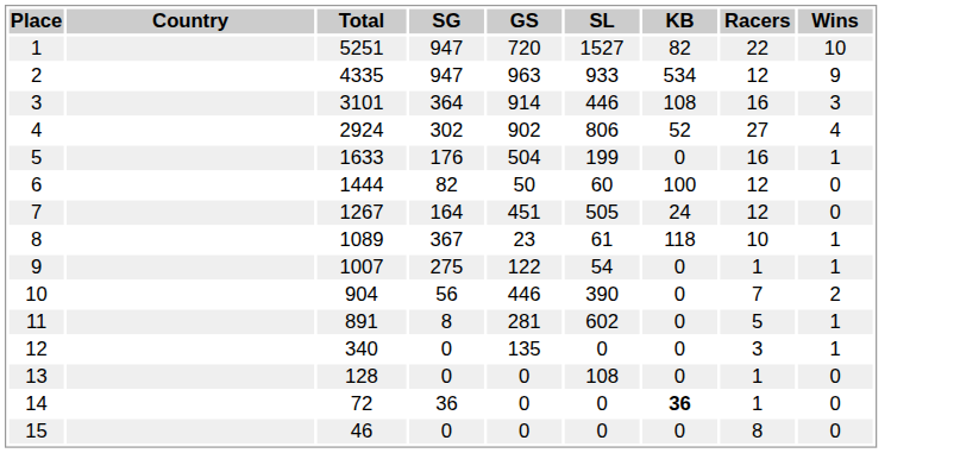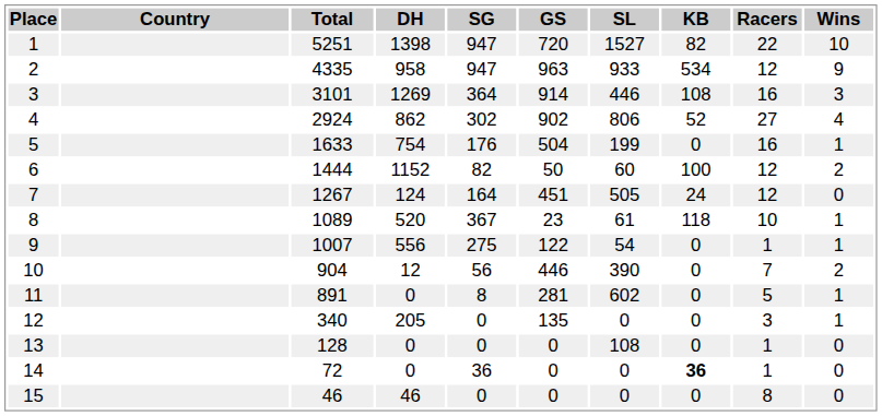+ column: DH | 1398 | 958 | 1269 | 862 | 754 | 1152 | 124 | 520 | 556 | 12 | 0 | 205 | 0 | 0 | 46
6 | Wins: 0 -> 2
